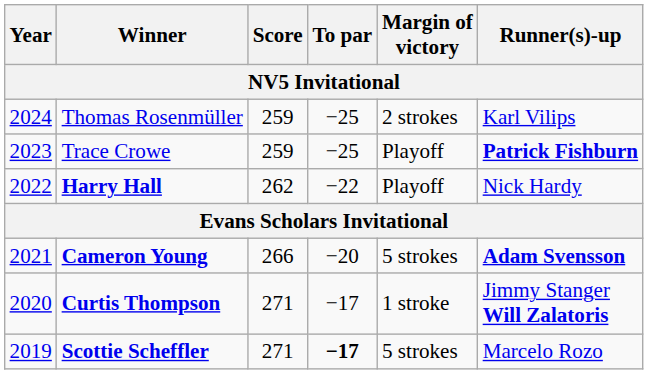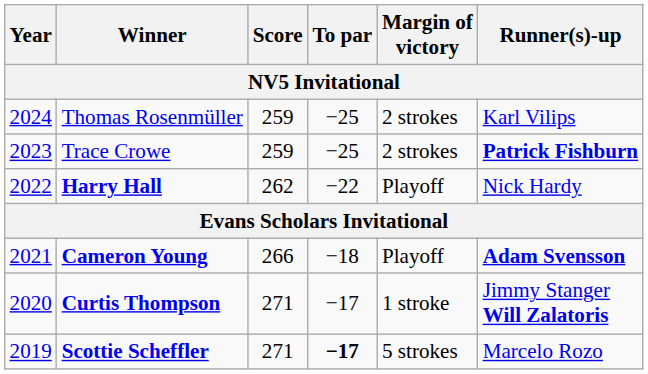Trace Crowe | Margin of victory: Playoff -> 2 strokes
Cameron Young | To par: −20 -> −18
Cameron Young | Margin of victory: 5 strokes -> Playoff
